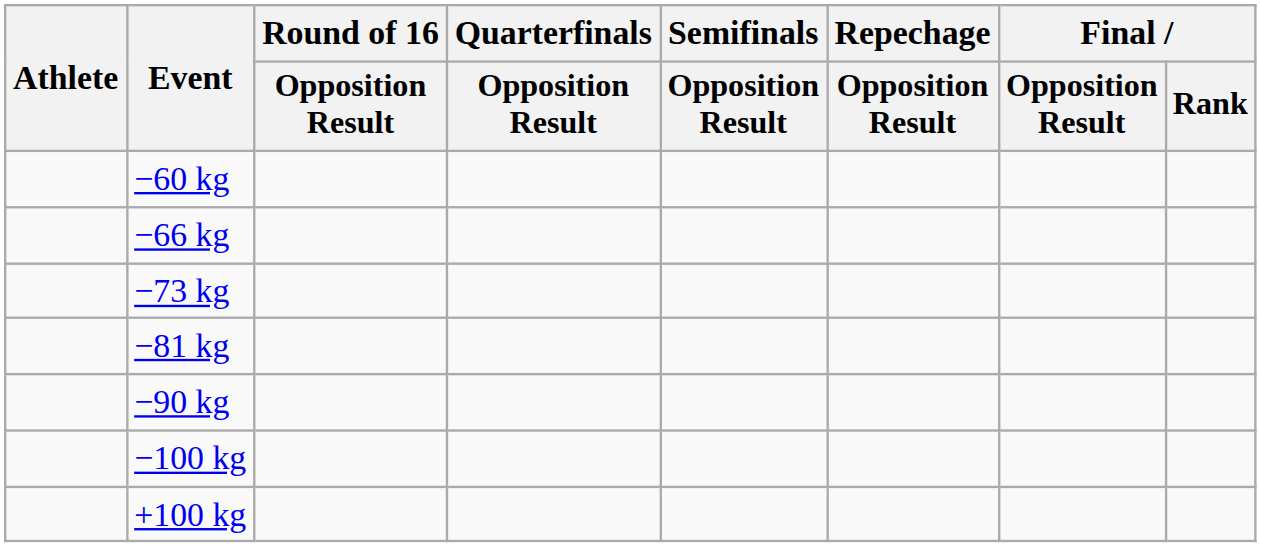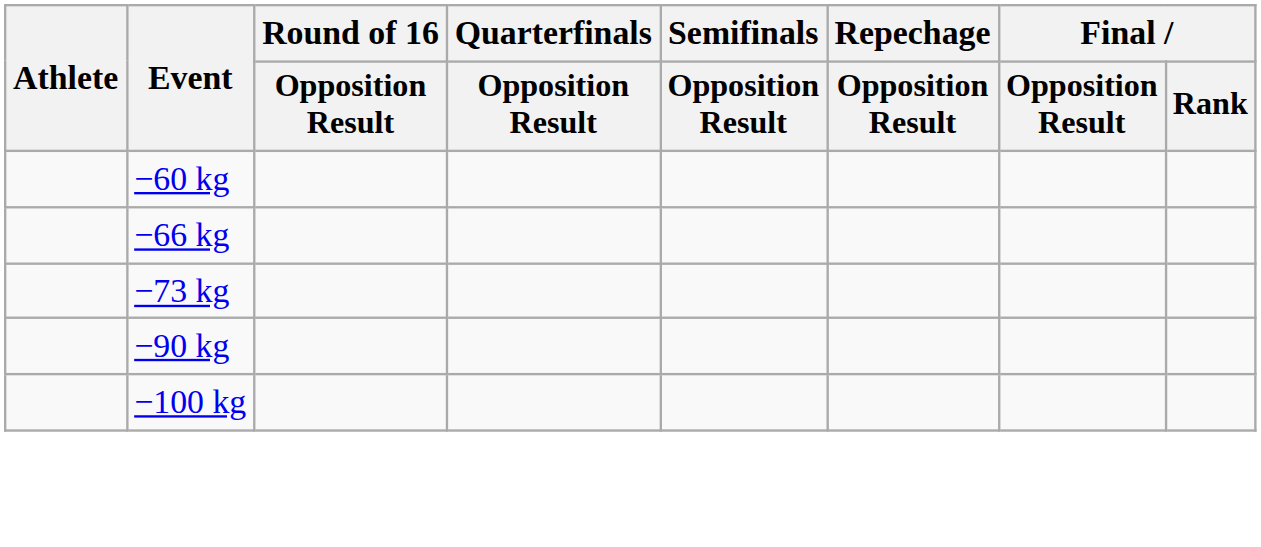- row: −81 kg
- row: +100 kg
